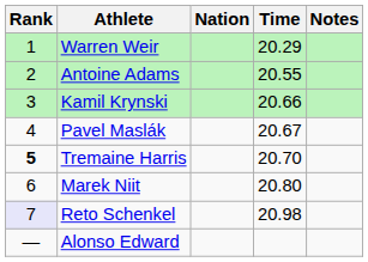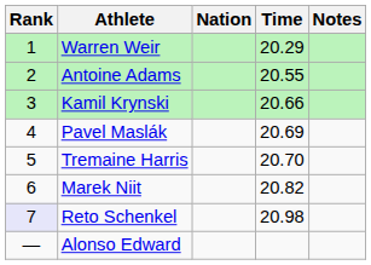Pavel Maslák | Time: 20.67 -> 20.69
Tremaine Harris | Rank: bold -> normal
Marek Niit | Time: 20.80 -> 20.82
